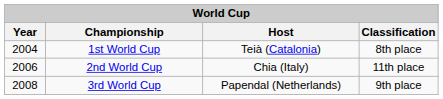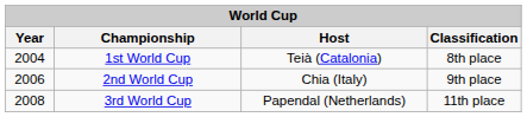2nd World Cup | Classification: 11th place -> 9th place
3rd World Cup | Classification: 9th place -> 11th place
